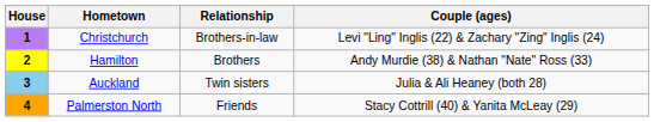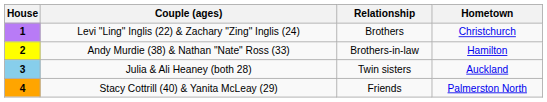columns swapped: Couple (ages) <-> Hometown
1 | Relationship: Brothers-in-law -> Brothers
2 | Relationship: Brothers -> Brothers-in-law
